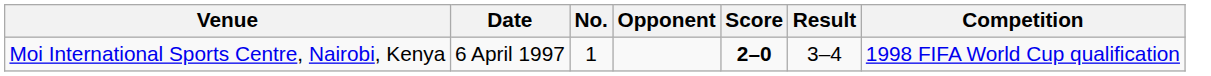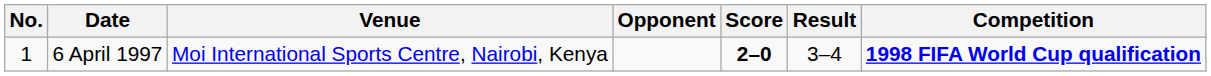columns swapped: No. <-> Venue
6 April 1997 | Competition: normal -> bold
